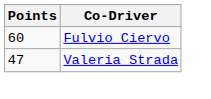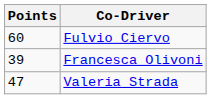+ row: 39 | Francesca Olivoni
